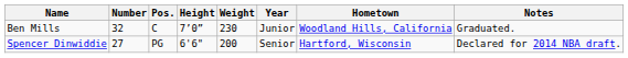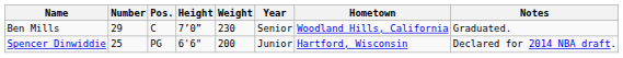Ben Mills | Number: 32 -> 29
Ben Mills | Year: Junior -> Senior
Spencer Dinwiddie | Number: 27 -> 25
Spencer Dinwiddie | Year: Senior -> Junior
